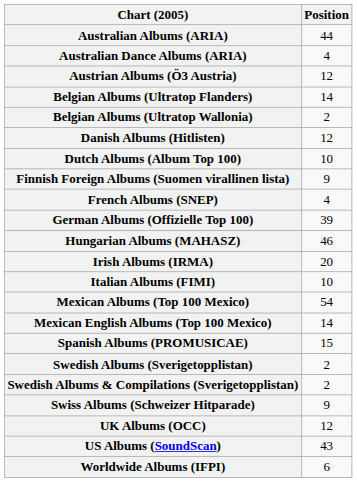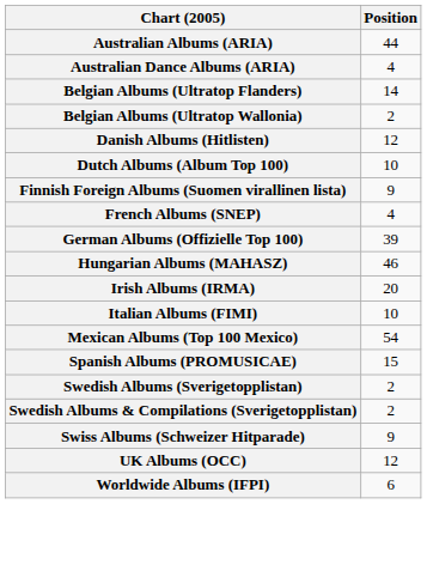- row: Austrian Albums (Ö3 Austria) | 12
- row: Mexican English Albums (Top 100 Mexico) | 14
- row: US Albums (SoundScan) | 43
